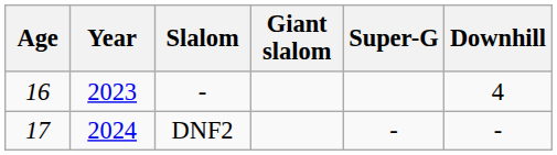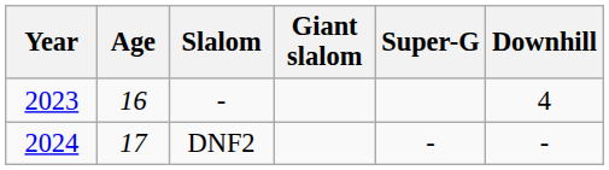columns swapped: Year <-> Age
